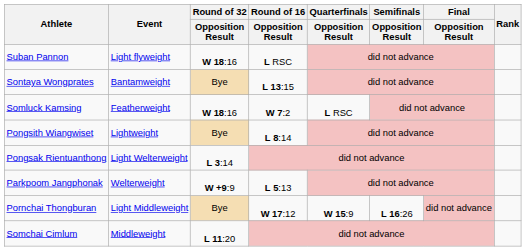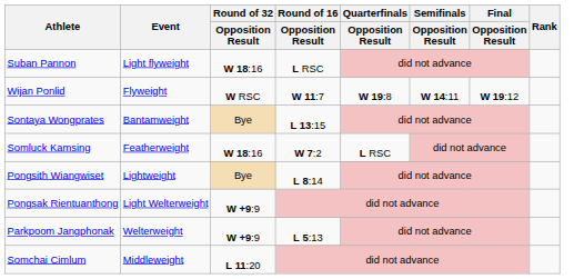+ row: Wijan Ponlid | Flyweight | W RSC | W 11:7 | W 19:8 | W 14:11 | W 19:12
Pongsak Rientuanthong | Round of 32 / Opposition Result: L 3:14 -> W +9:9
- row: Pornchai Thongburan | Light Middleweight | Bye | W 17:12 | W 15:9 | L 16:26 | did not advance
